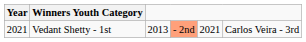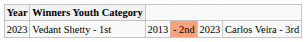Vedant Shetty - 1st | Year: 2021 -> 2023
Vedant Shetty - 1st | column 5: 2021 -> 2023
